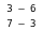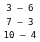+ row: 10 – 4
